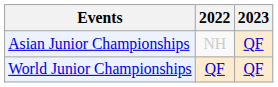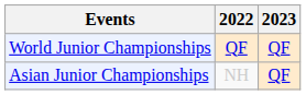rows swapped: Asian Junior Championships <-> World Junior Championships
